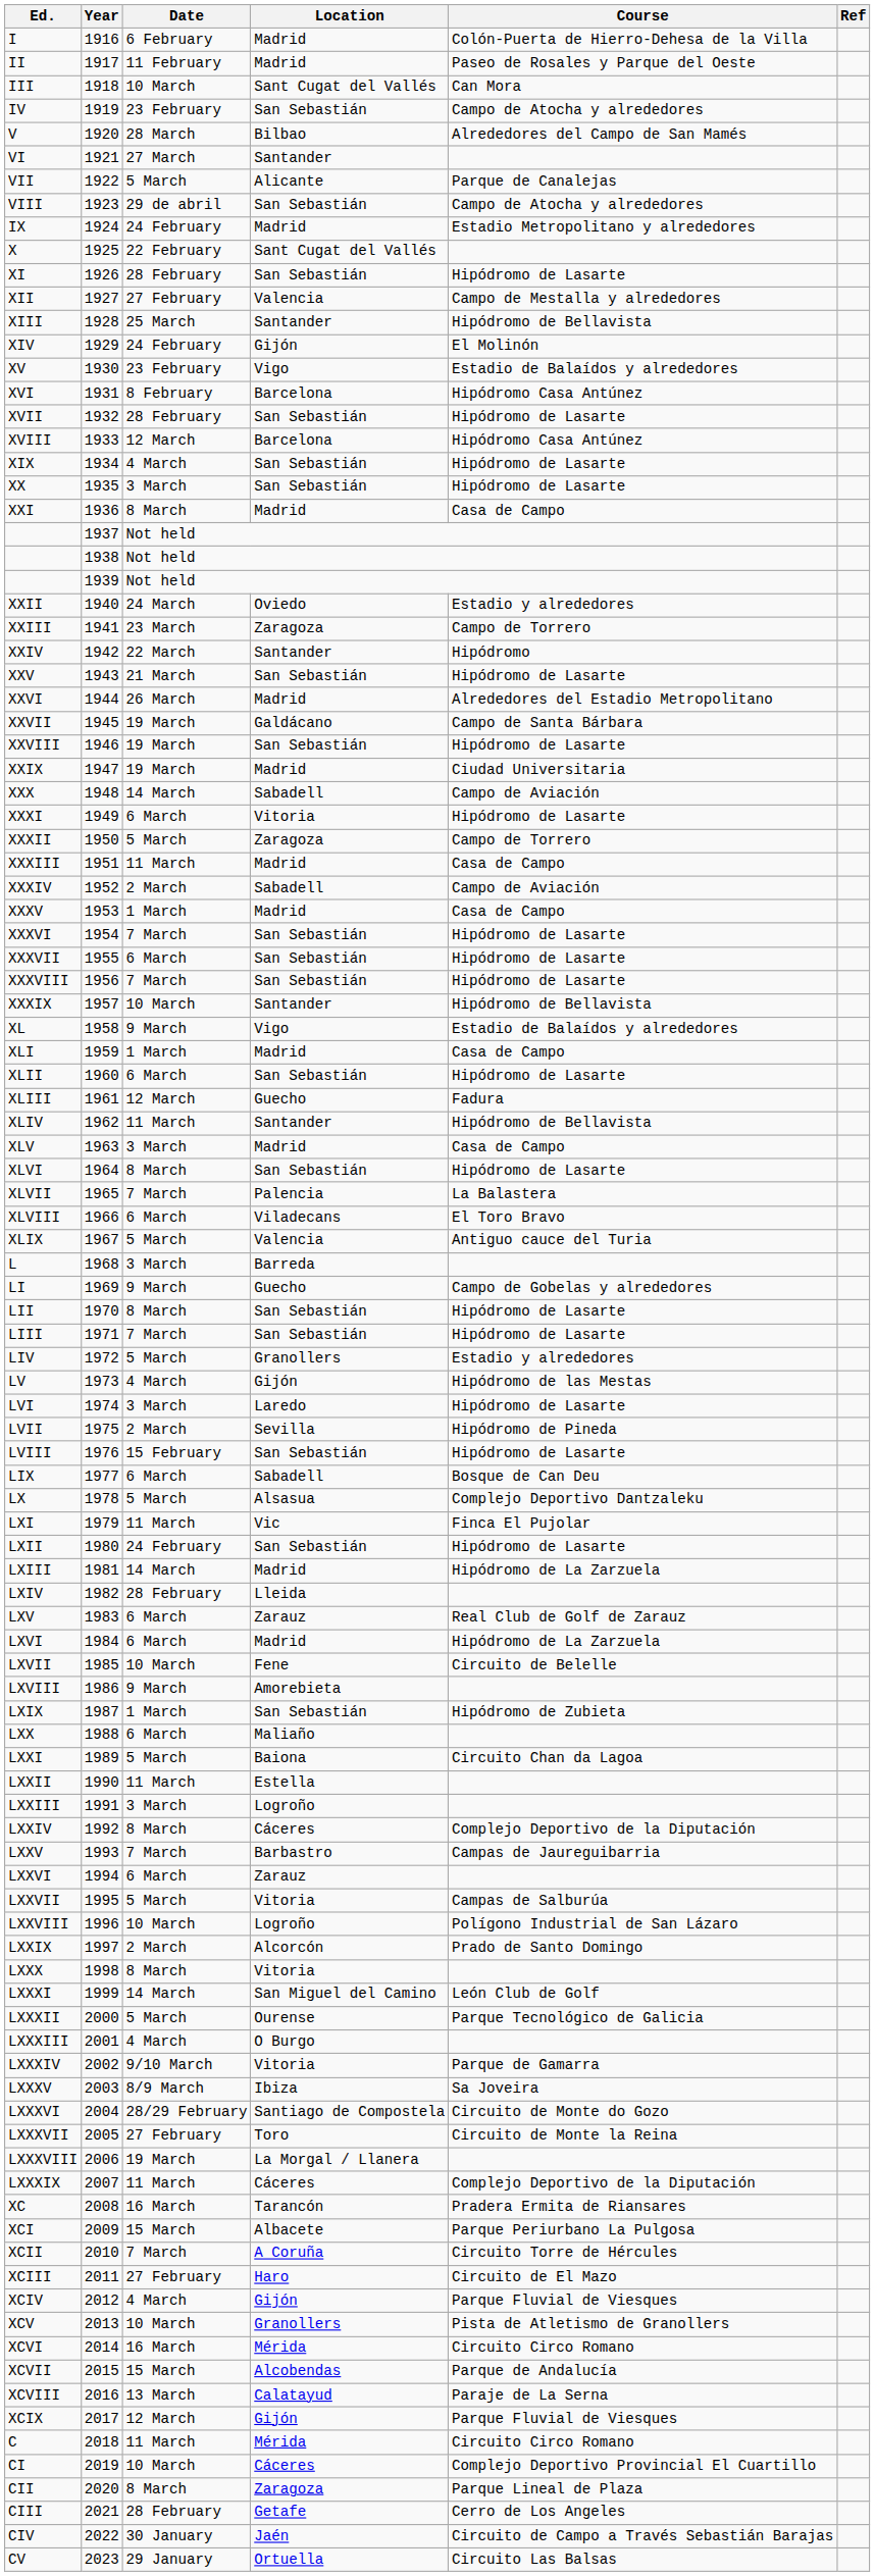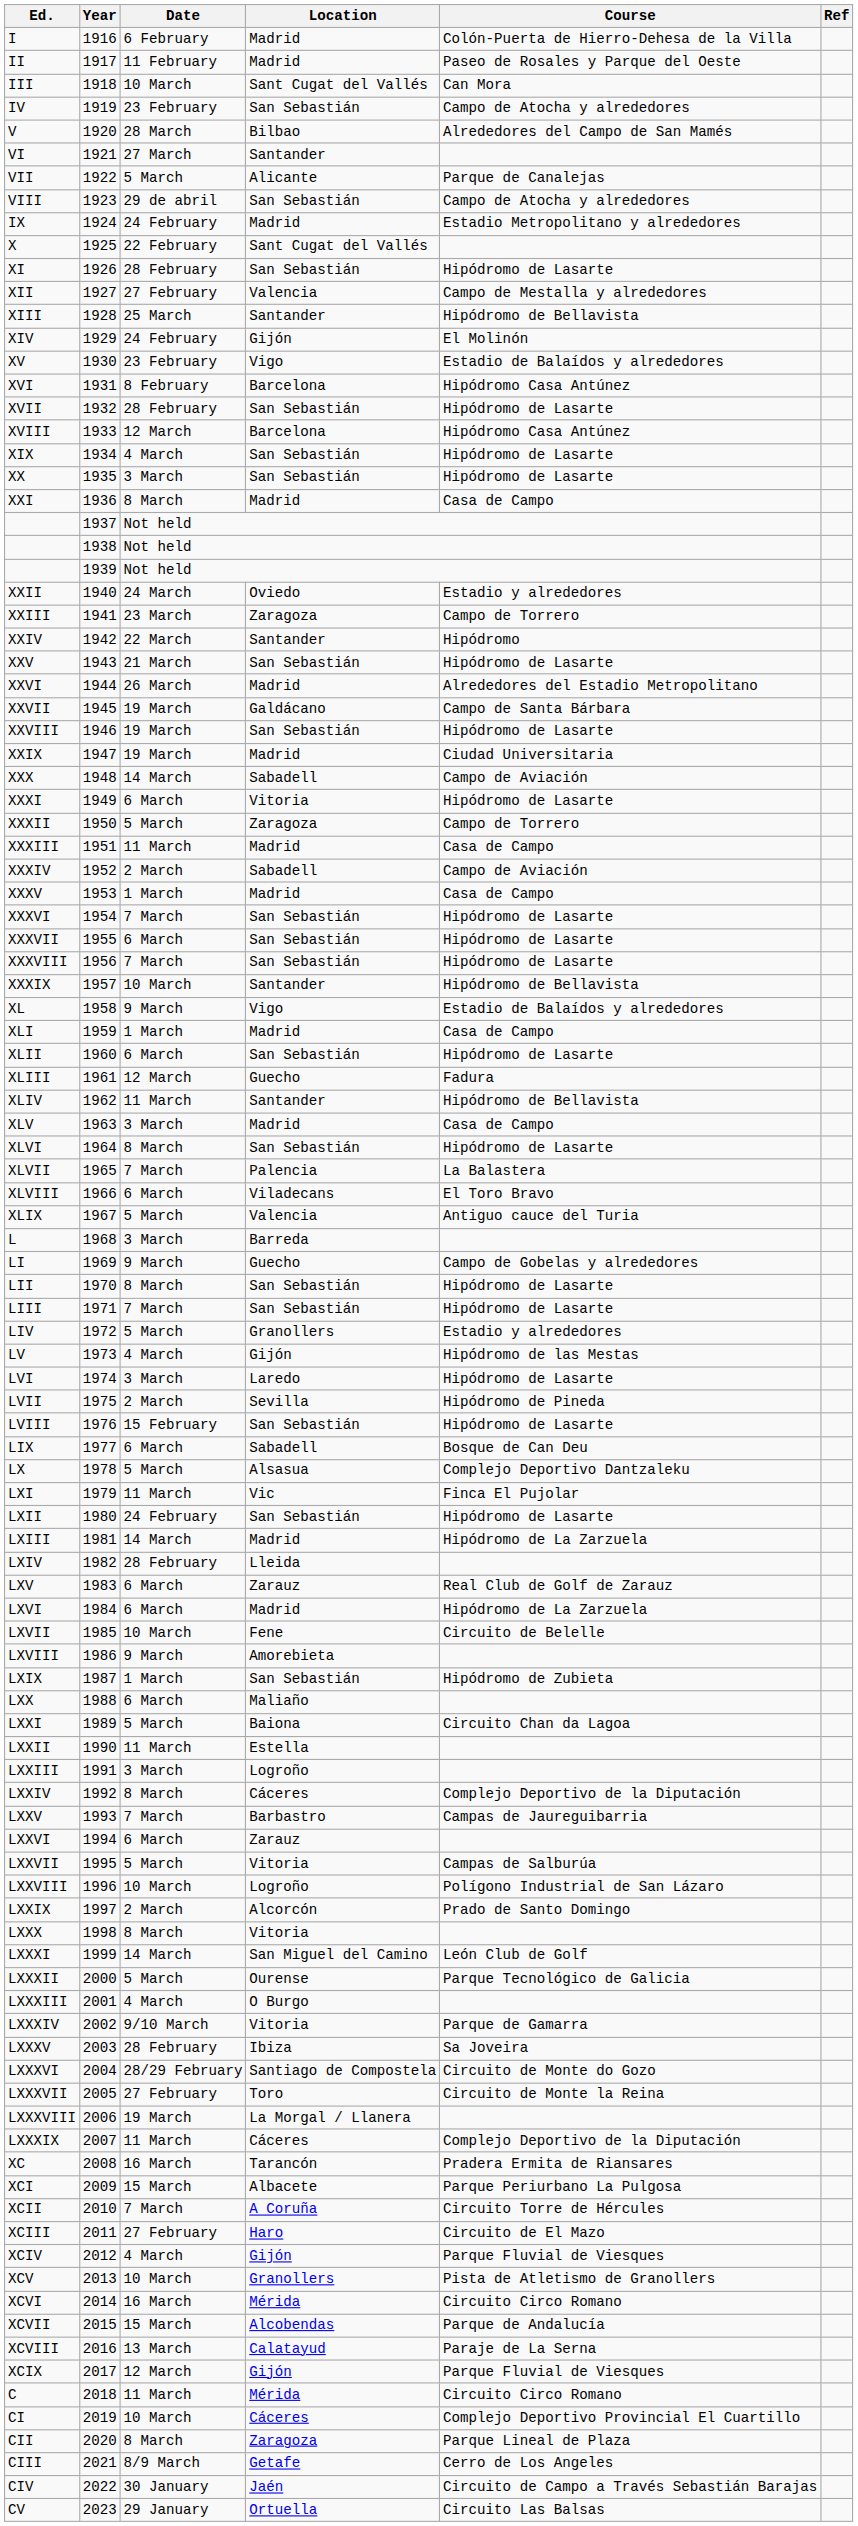LXXXV | Date: 8/9 March -> 28 February
CIII | Date: 28 February -> 8/9 March
